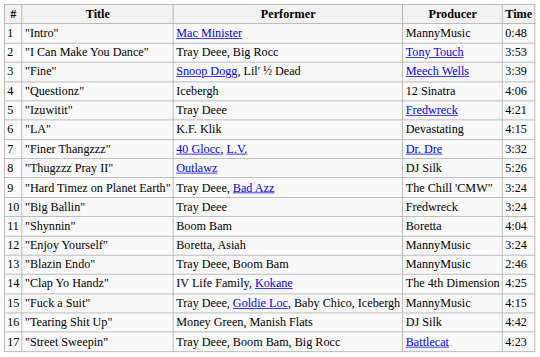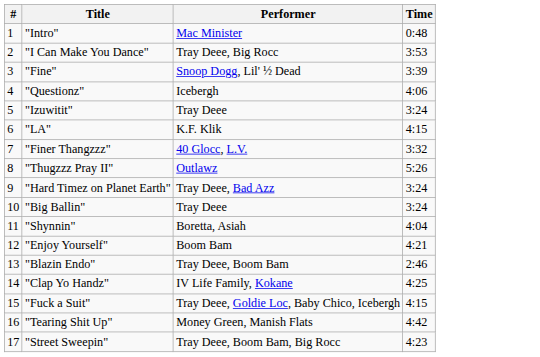- column: Producer | MannyMusic | Tony Touch | Meech Wells | 12 Sinatra | Fredwreck | Devastating | Dr. Dre | DJ Silk | The Chill 'CMW" | Fredwreck | Boretta | MannyMusic | MannyMusic | The 4th Dimension | MannyMusic | DJ Silk | Battlecat
"Izuwitit" | Time: 4:21 -> 3:24
"Shynnin" | Performer: Boom Bam -> Boretta, Asiah
"Enjoy Yourself" | Performer: Boretta, Asiah -> Boom Bam
"Enjoy Yourself" | Time: 3:24 -> 4:21
